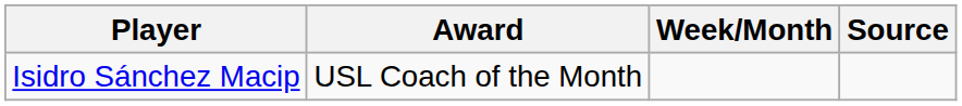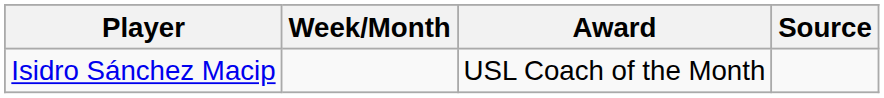columns swapped: Award <-> Week/Month
